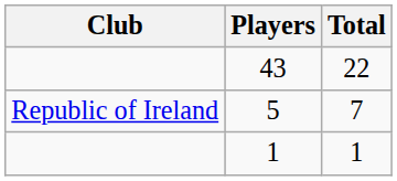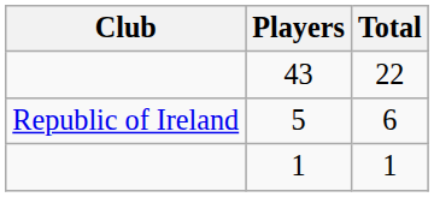5 | Total: 7 -> 6
